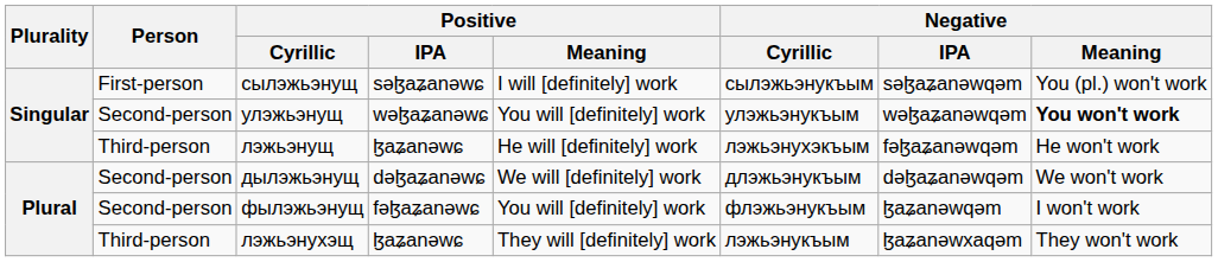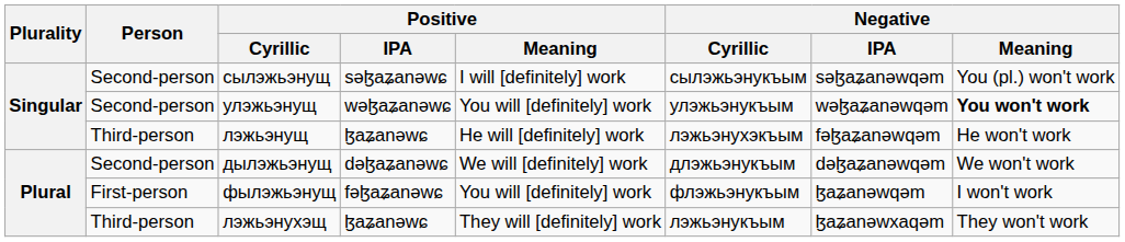сылэжьэнущ | Person: First-person -> Second-person
фылэжьэнущ | Person: Second-person -> First-person
